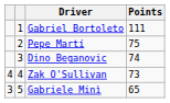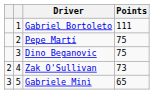Dino Beganovic | Points: 74 -> 75
Zak O'Sullivan | column 1: 4 -> 2
